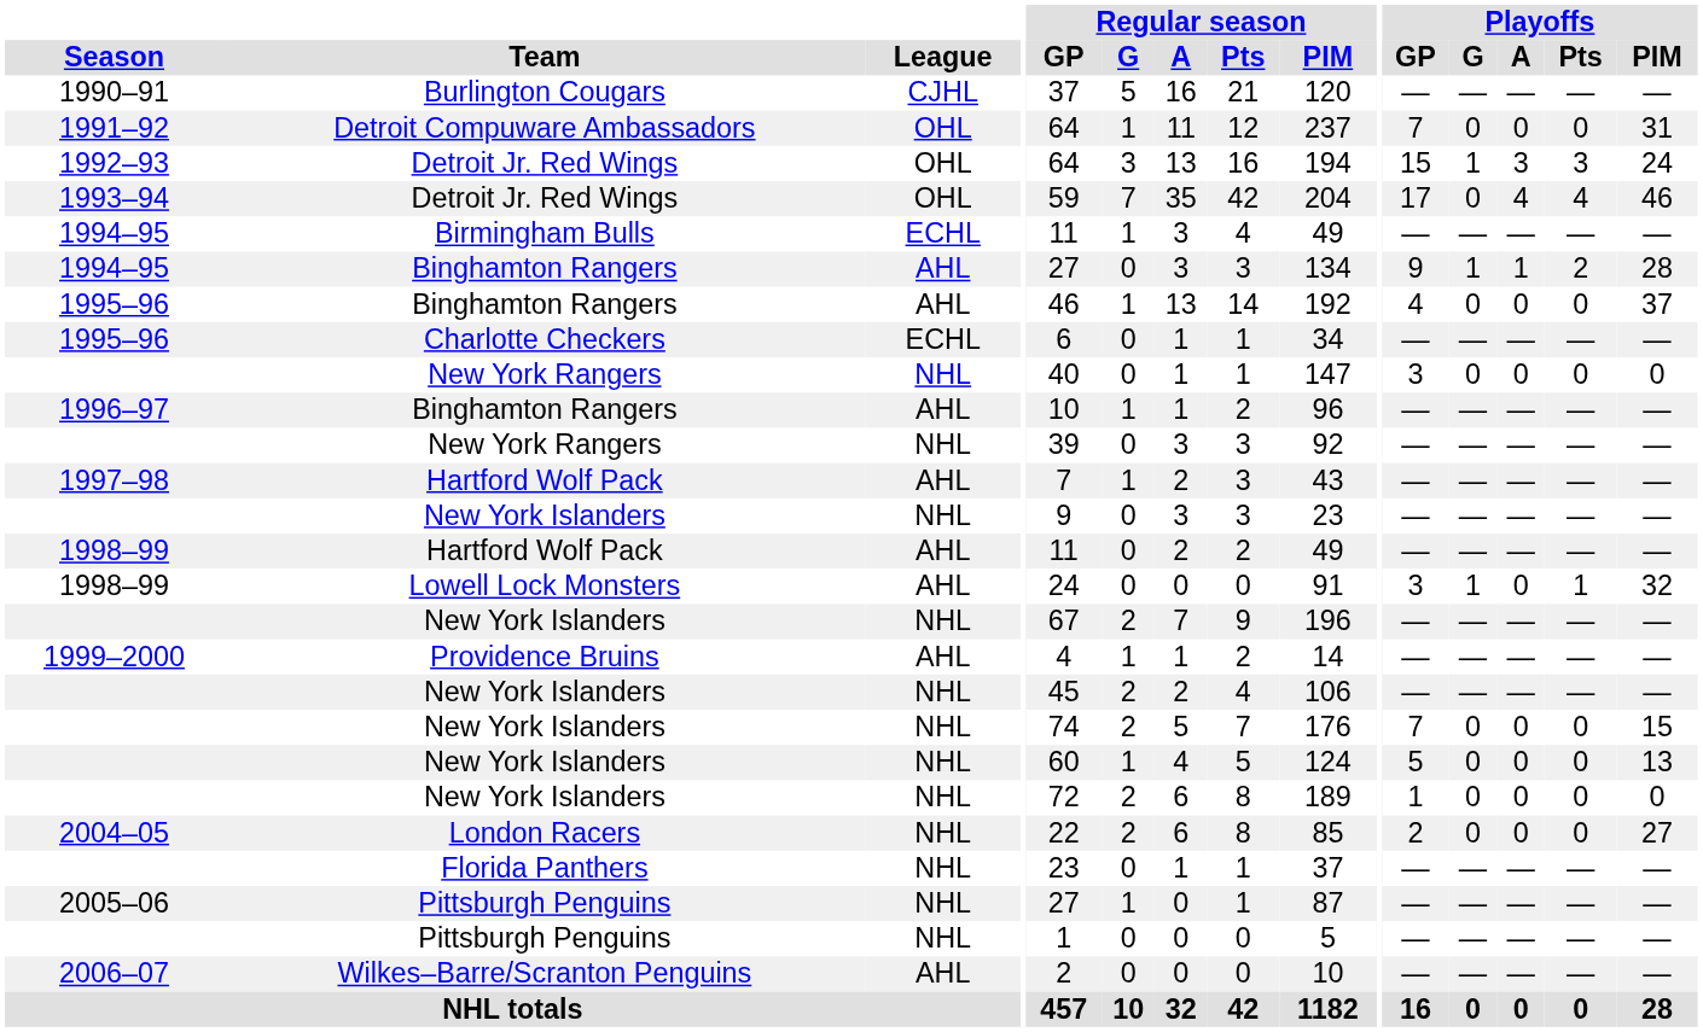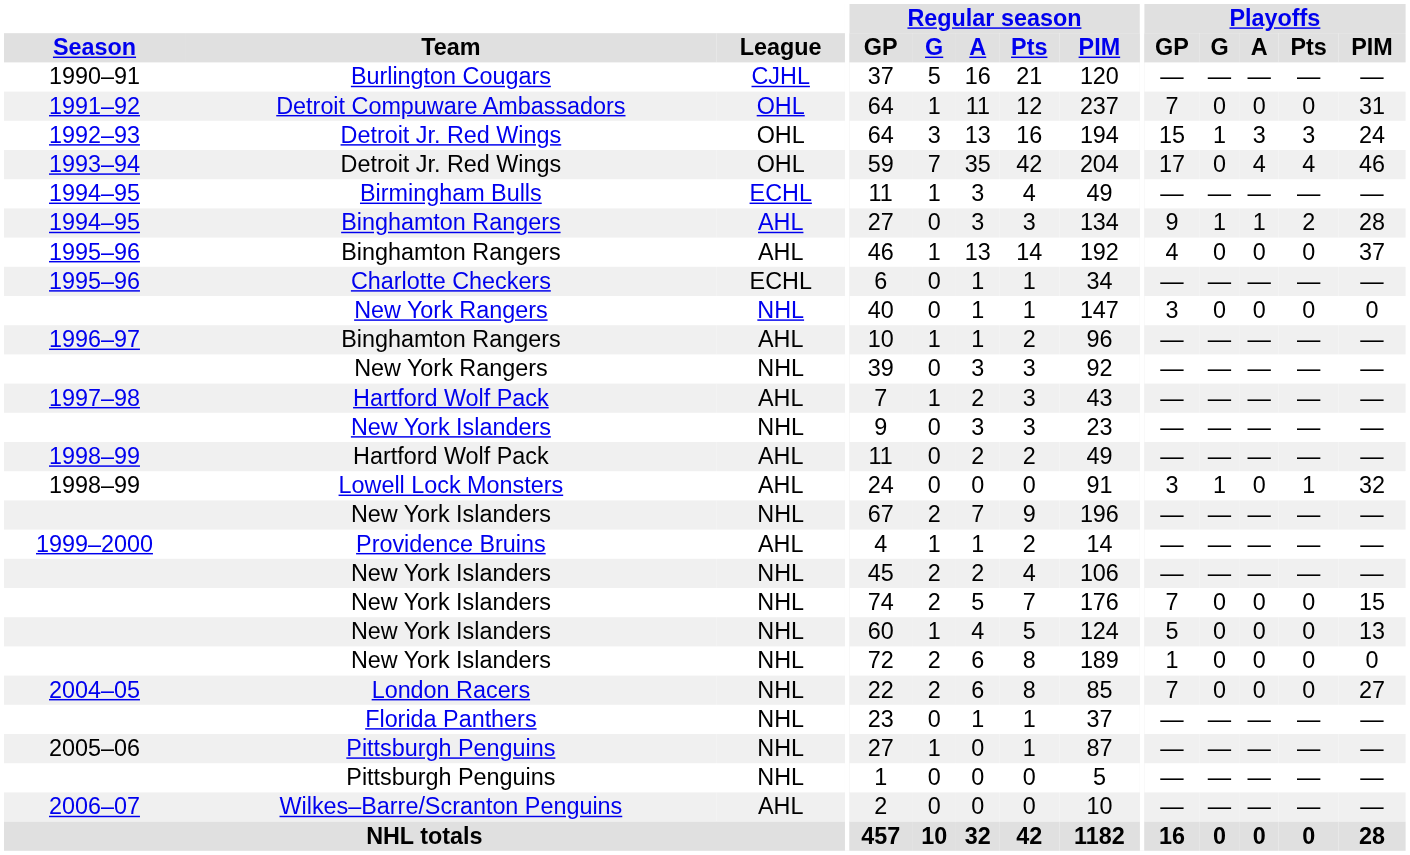London Racers | Playoffs / GP: 2 -> 7
